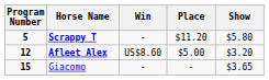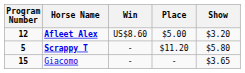rows swapped: Afleet Alex <-> Scrappy T
